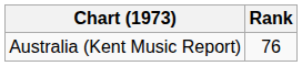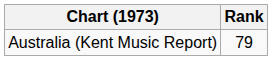Australia (Kent Music Report) | Rank: 76 -> 79
